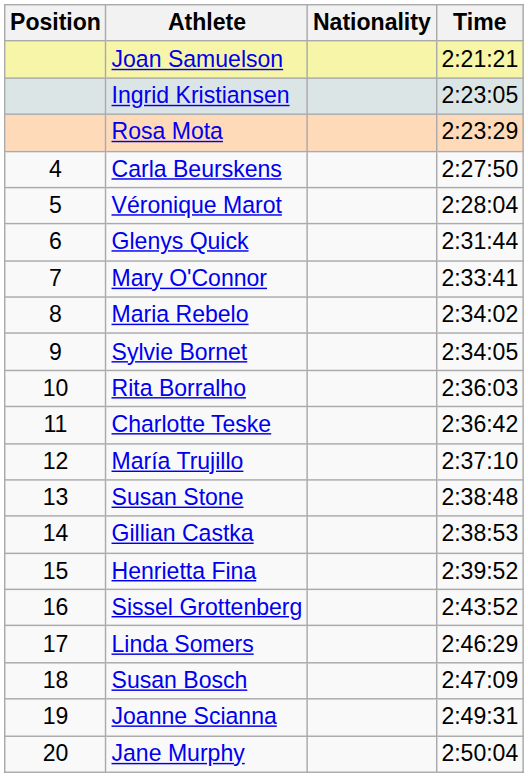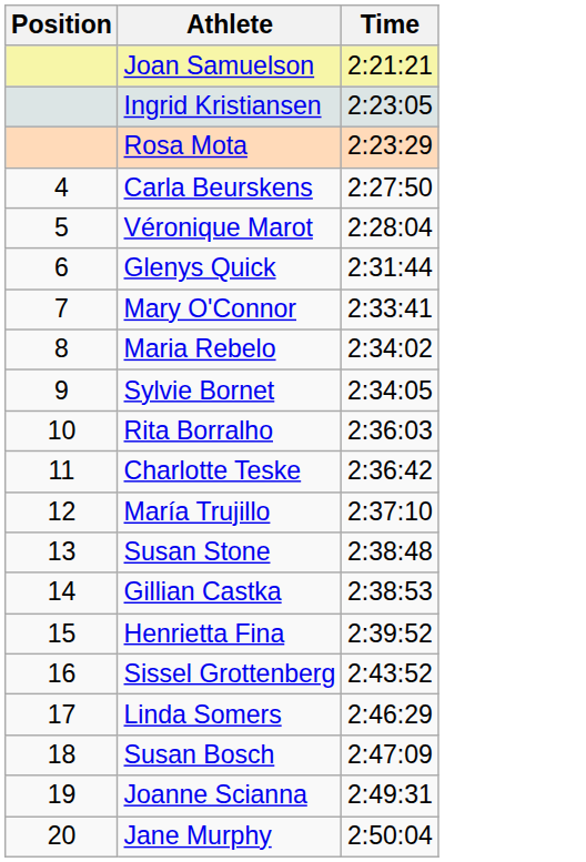- column: Nationality
